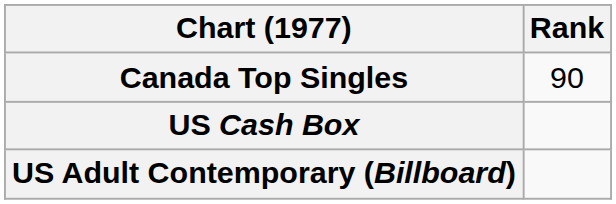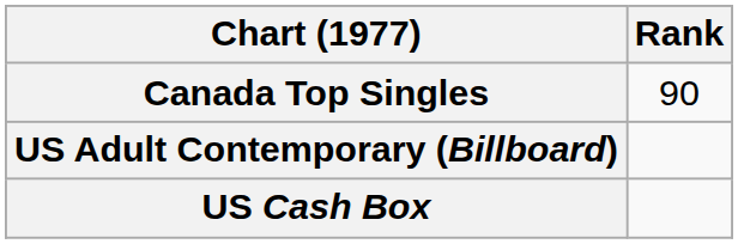rows swapped: US Cash Box <-> US Adult Contemporary (Billboard)
